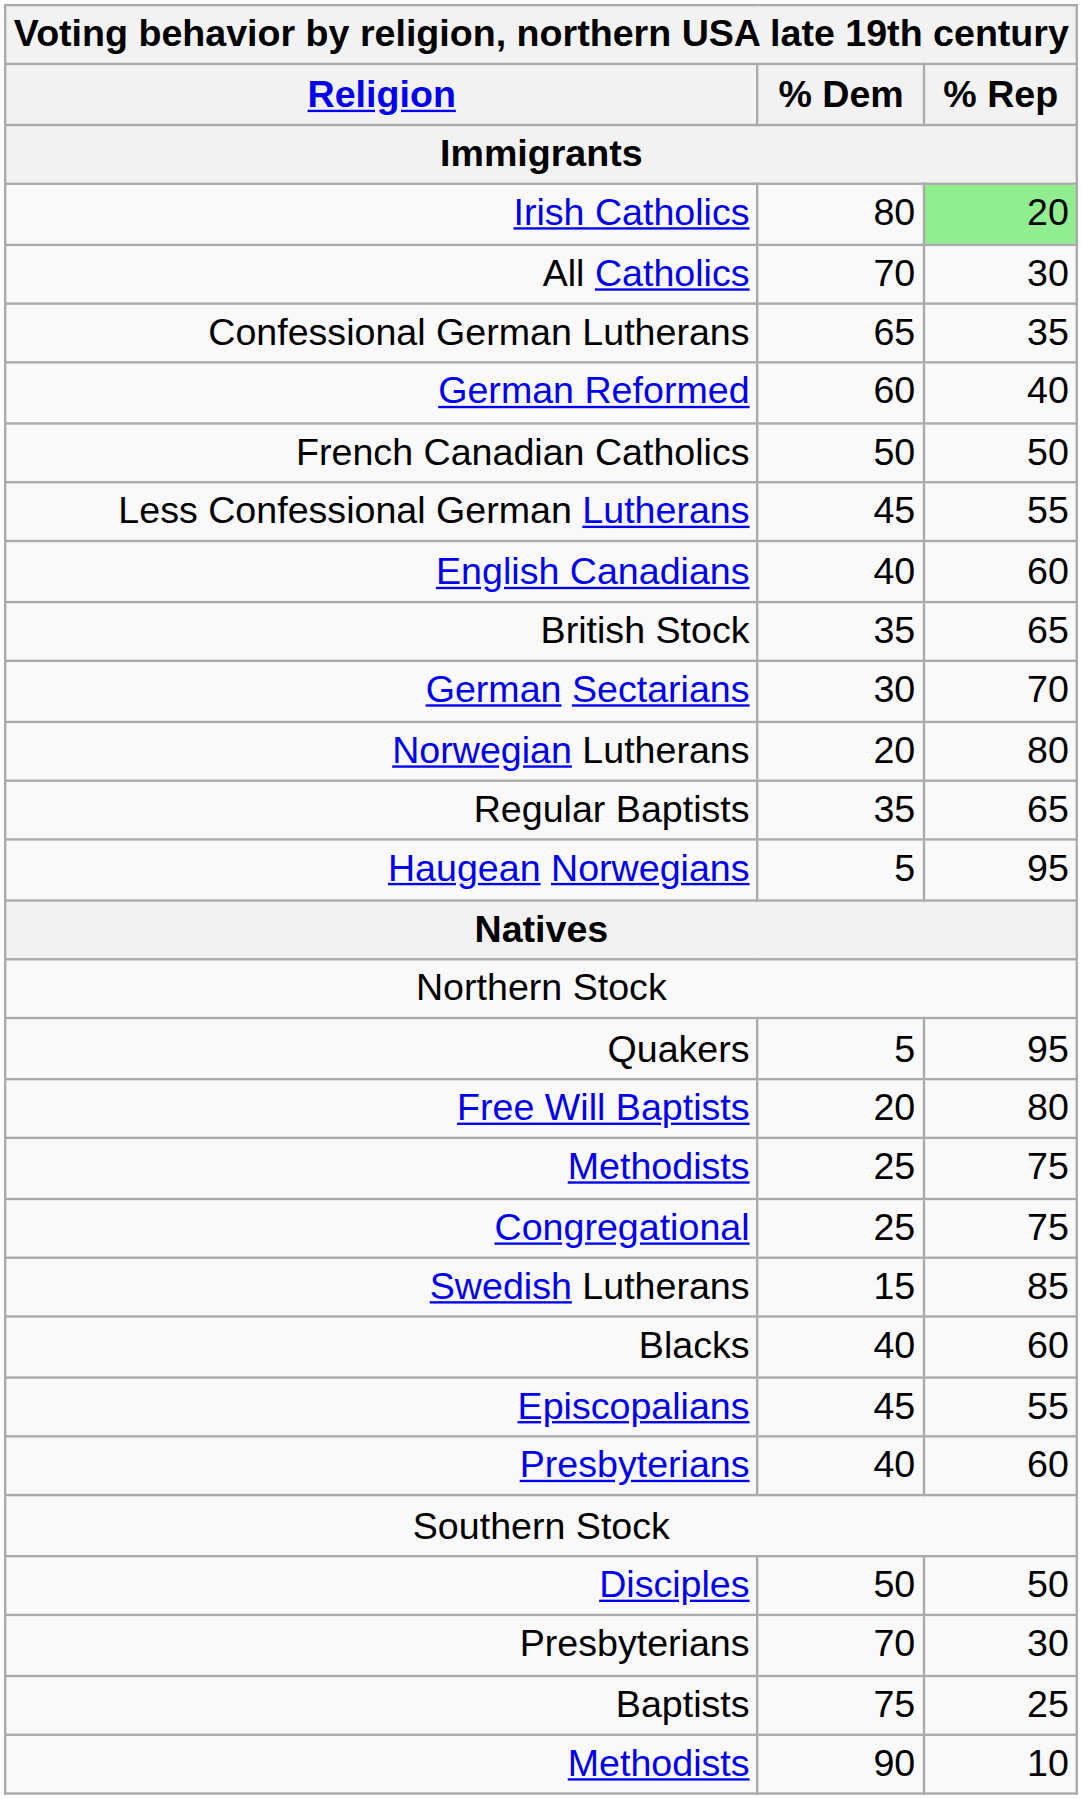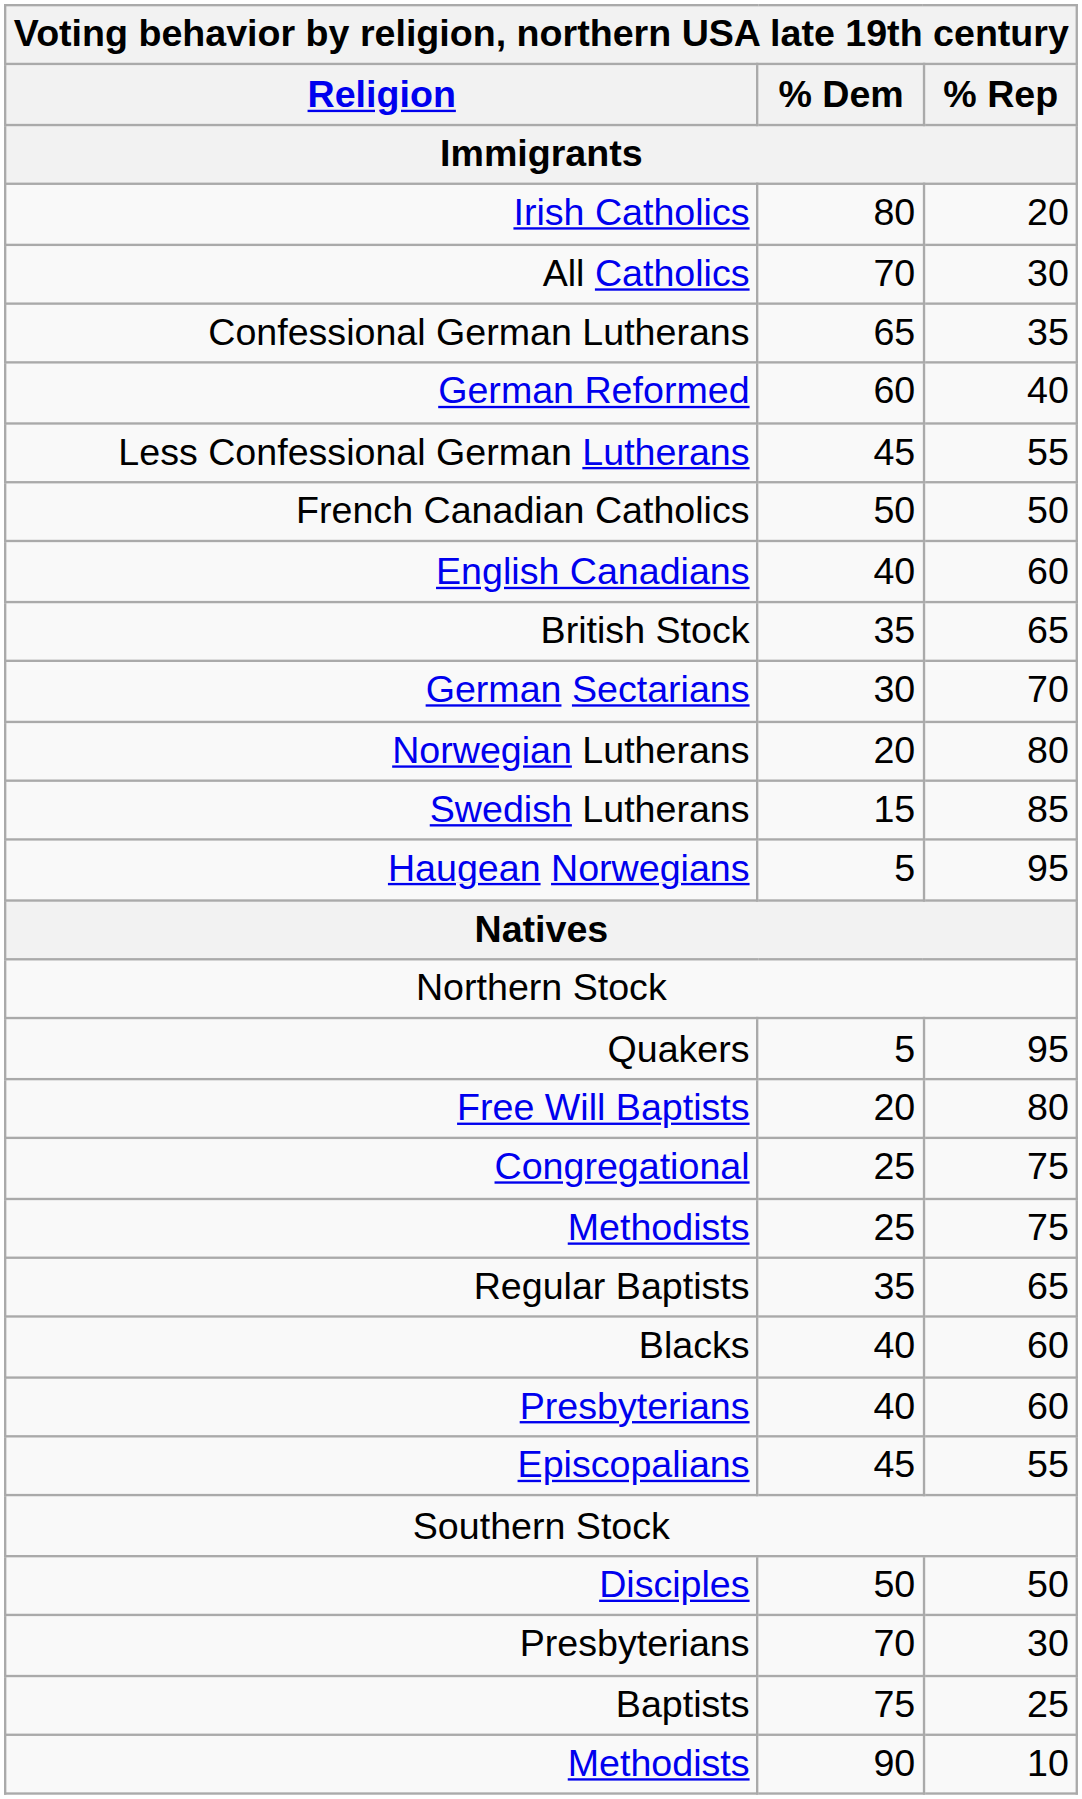Irish Catholics | % Rep: lightgreen background -> no background
rows swapped: French Canadian Catholics <-> Less Confessional German Lutherans
rows swapped: Swedish Lutherans <-> Regular Baptists
rows swapped: Congregational <-> Methodists / 25
rows swapped: Presbyterians / 40 <-> Episcopalians
